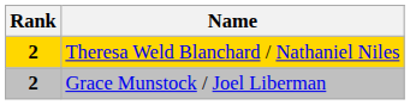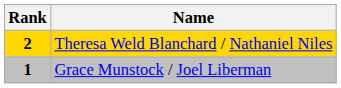Grace Munstock / Joel Liberman | Rank: 2 -> 1
